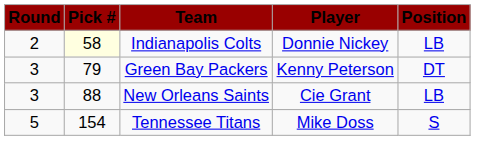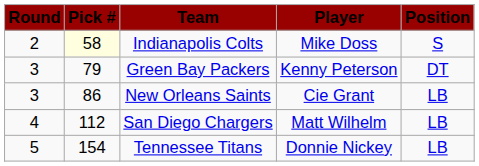Indianapolis Colts | Player: Donnie Nickey -> Mike Doss
Indianapolis Colts | Position: LB -> S
New Orleans Saints | Pick #: 88 -> 86
+ row: 4 | 112 | San Diego Chargers | Matt Wilhelm | LB
Tennessee Titans | Player: Mike Doss -> Donnie Nickey
Tennessee Titans | Position: S -> LB
